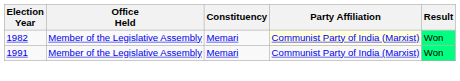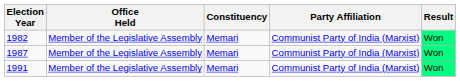1982 | Party Affiliation: lightyellow background -> no background
+ row: 1987 | Member of the Legislative Assembly | Memari | Communist Party of India (Marxist) | Won
